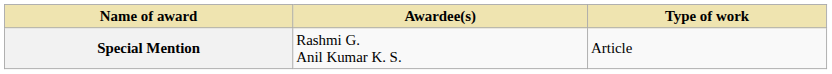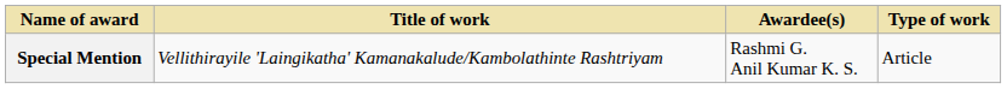+ column: Title of work | Vellithirayile 'Laingikatha' Kamanakalude/Kambolathinte Rashtriyam
